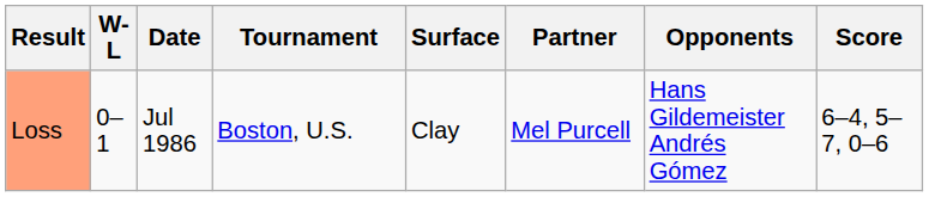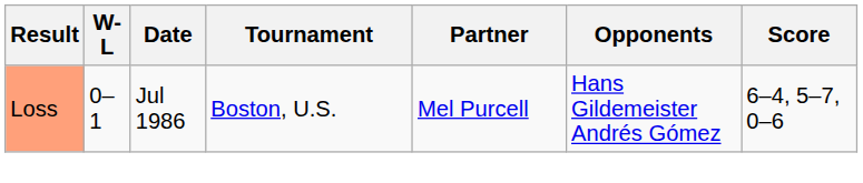- column: Surface | Clay
